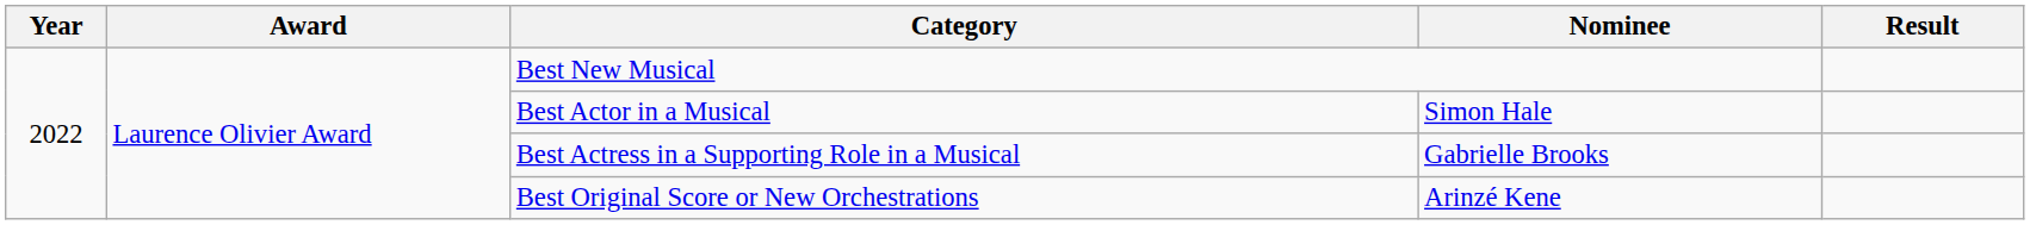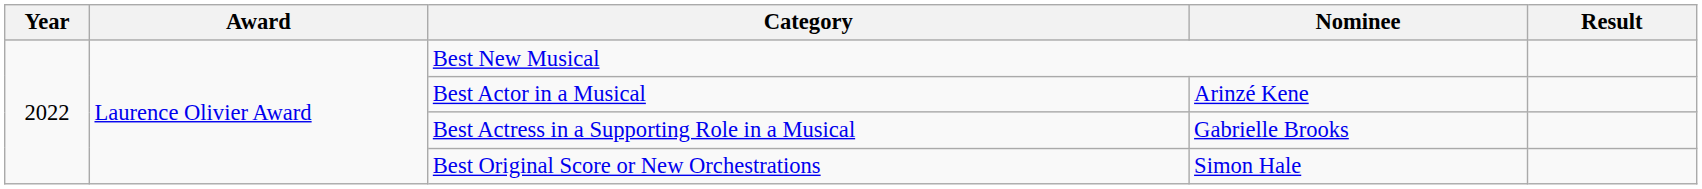Best Actor in a Musical | Nominee: Simon Hale -> Arinzé Kene
Best Original Score or New Orchestrations | Nominee: Arinzé Kene -> Simon Hale
